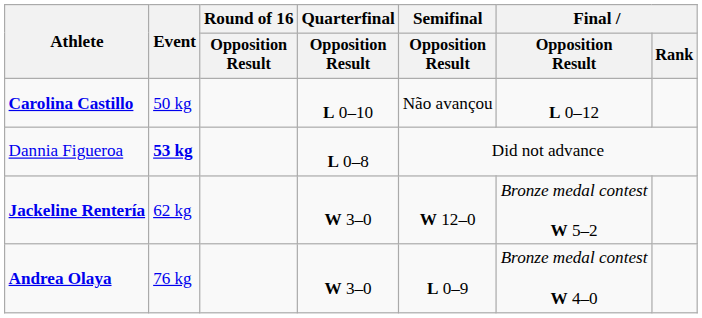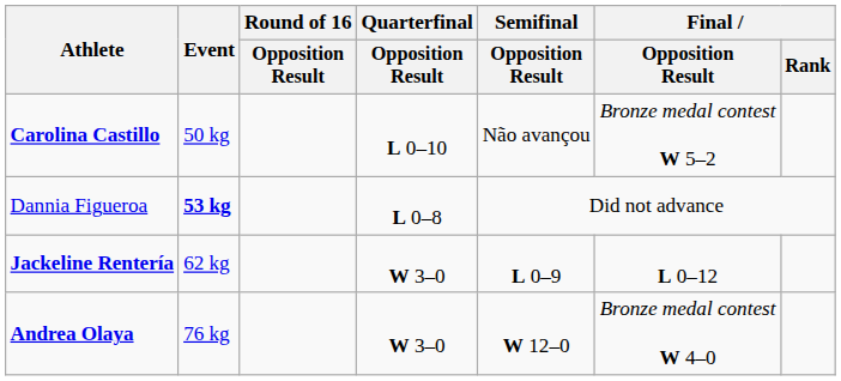Carolina Castillo | Final / Opposition Result: L 0–12 -> Bronze medal contest W 5–2
Jackeline Rentería | Semifinal / Opposition Result: W 12–0 -> L 0–9
Jackeline Rentería | Final / Opposition Result: Bronze medal contest W 5–2 -> L 0–12
Andrea Olaya | Semifinal / Opposition Result: L 0–9 -> W 12–0
